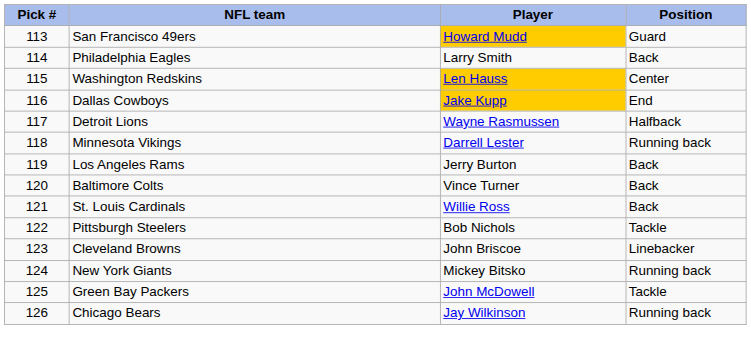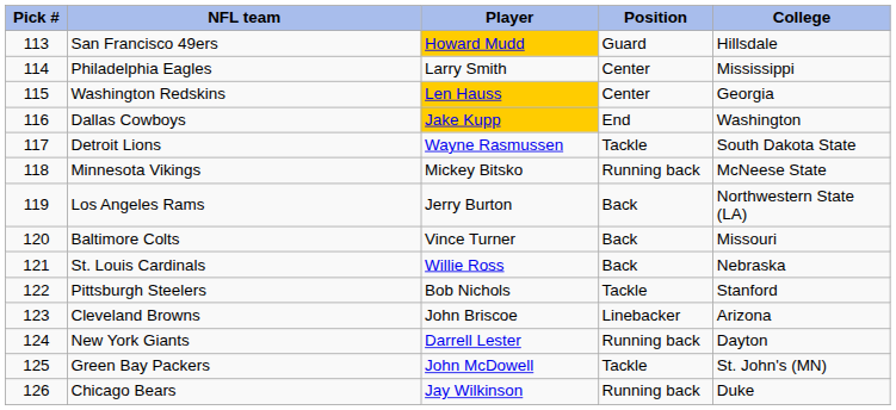+ column: College | Hillsdale | Mississippi | Georgia | Washington | South Dakota State | McNeese State | Northwestern State (LA) | Missouri | Nebraska | Stanford | Arizona | Dayton | St. John's (MN) | Duke
Philadelphia Eagles | Position: Back -> Center
Detroit Lions | Position: Halfback -> Tackle
Minnesota Vikings | Player: Darrell Lester -> Mickey Bitsko
New York Giants | Player: Mickey Bitsko -> Darrell Lester
